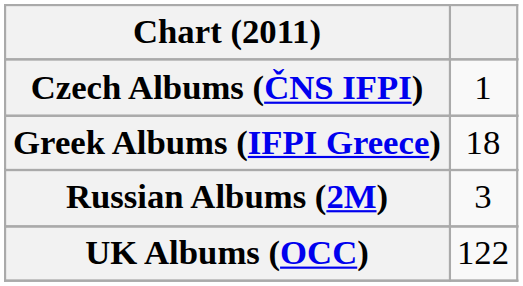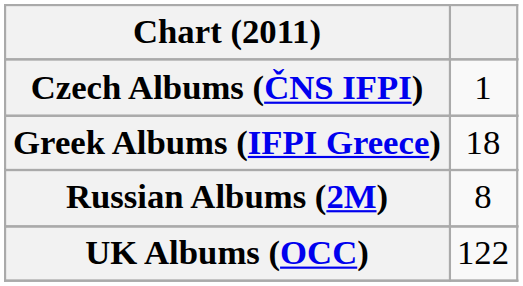Russian Albums (2M) | column 2: 3 -> 8
